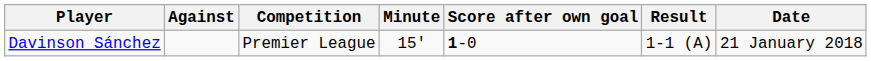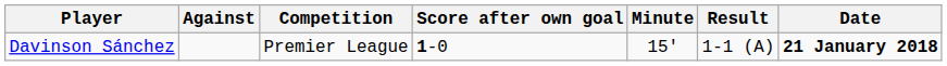columns swapped: Minute <-> Score after own goal
Davinson Sánchez | Date: normal -> bold
